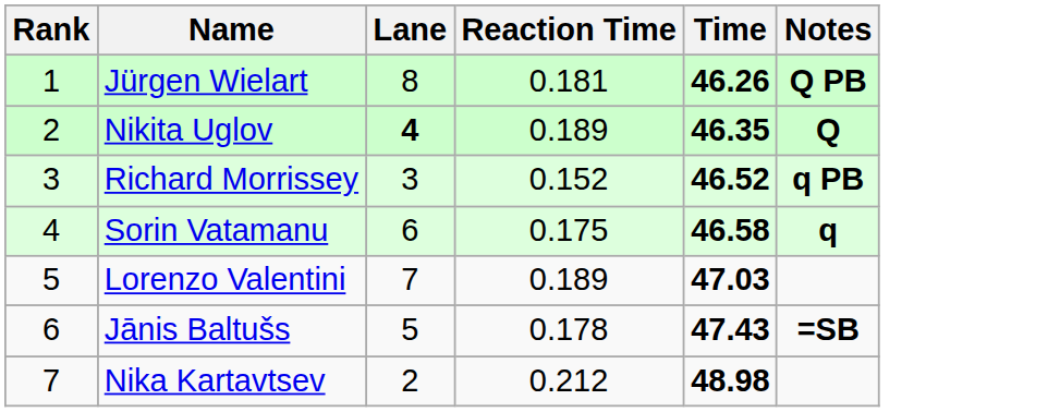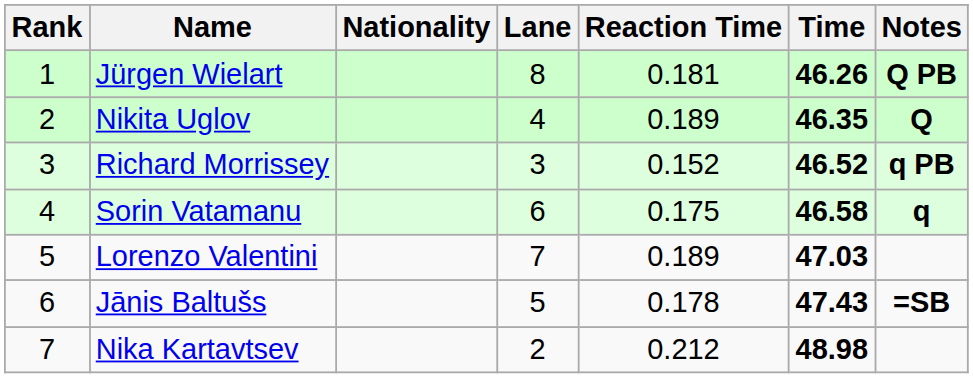+ column: Nationality
Nikita Uglov | Lane: bold -> normal
